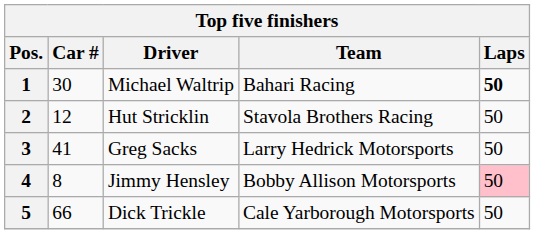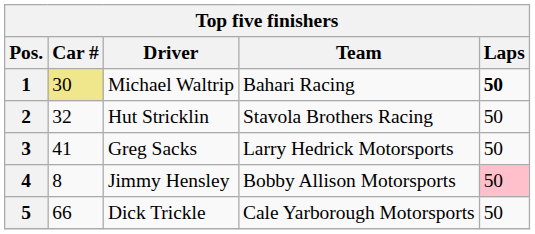1 | Car #: no background -> khaki background
2 | Car #: 12 -> 32
